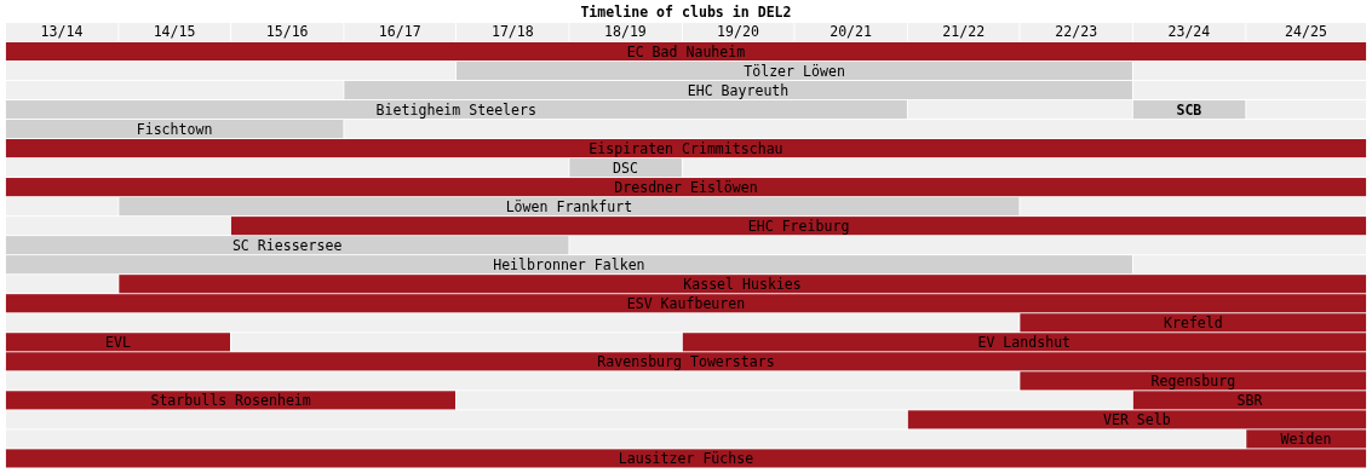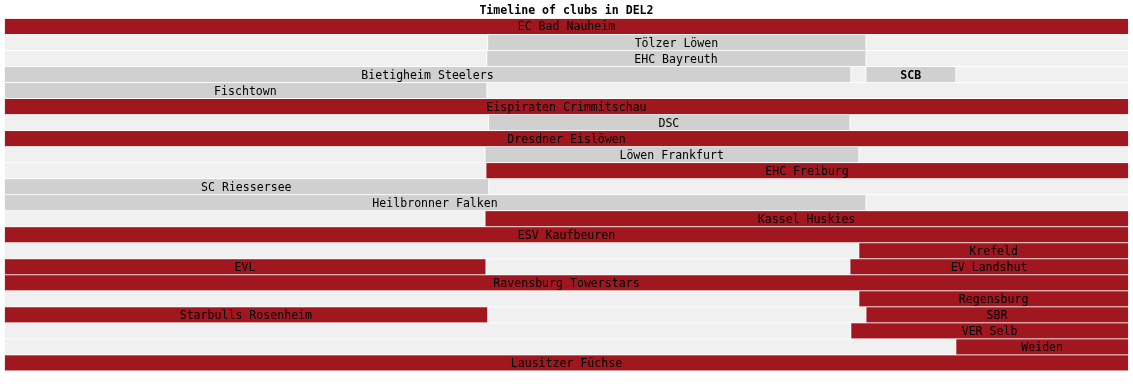- row: 13/14 | 14/15 | 15/16 | 16/17 | 17/18 | 18/19 | 19/20 | 20/21 | 21/22 | 22/23 | 23/24 | 24/25
